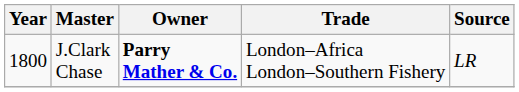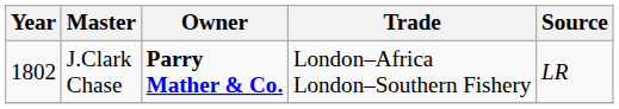J.Clark Chase | Year: 1800 -> 1802
